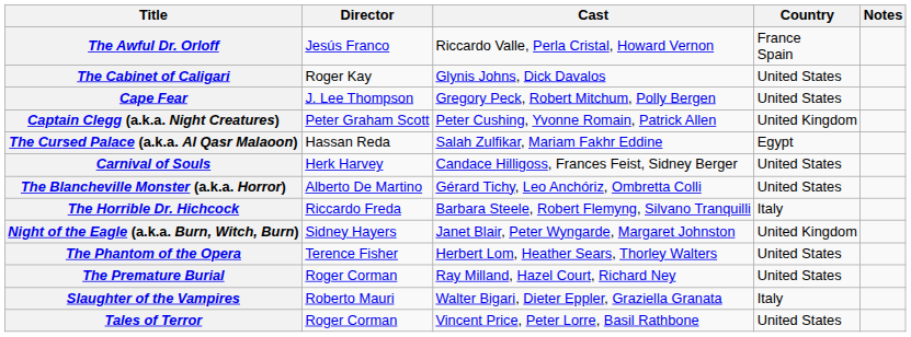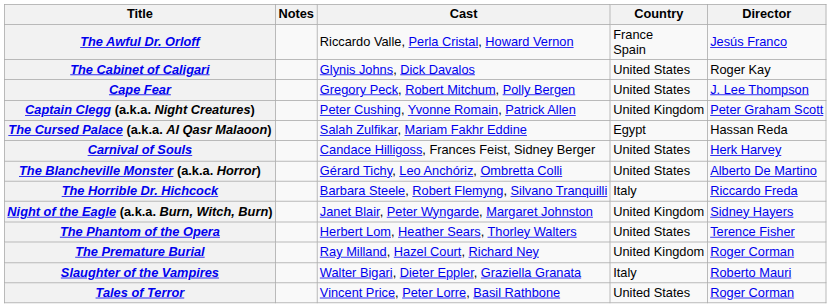columns swapped: Director <-> Notes
The Premature Burial | Country: United States -> United Kingdom
